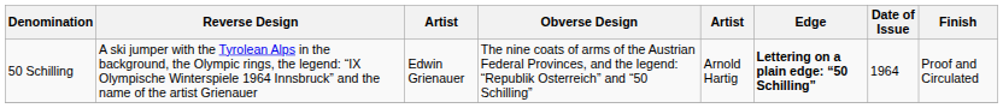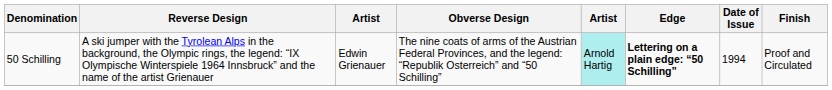50 Schilling | column 5: no background -> paleturquoise background
50 Schilling | Date of Issue: 1964 -> 1994
